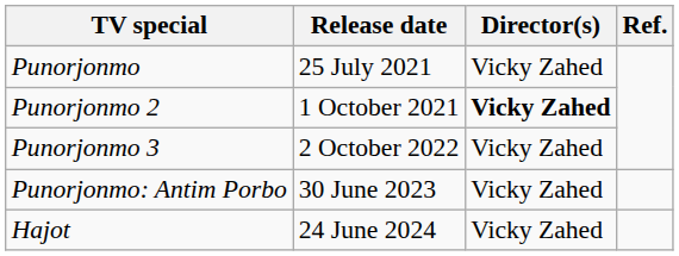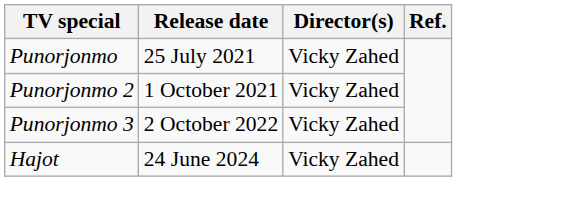Punorjonmo 2 | Director(s): bold -> normal
- row: Punorjonmo: Antim Porbo | 30 June 2023 | Vicky Zahed
